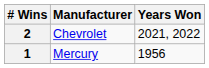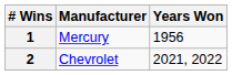rows swapped: 2 <-> 1
